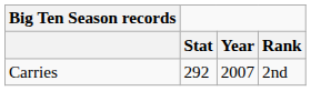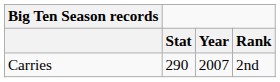Carries | Stat: 292 -> 290
